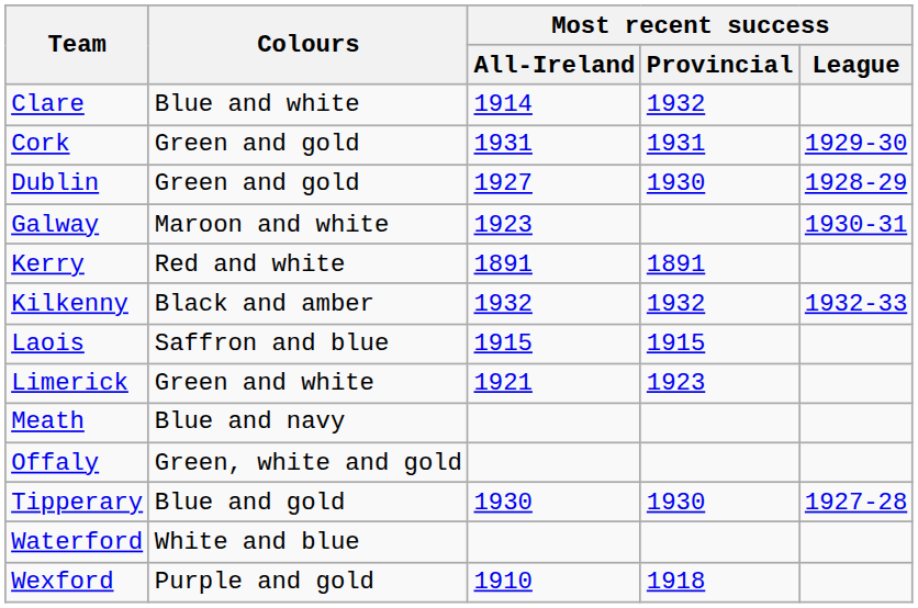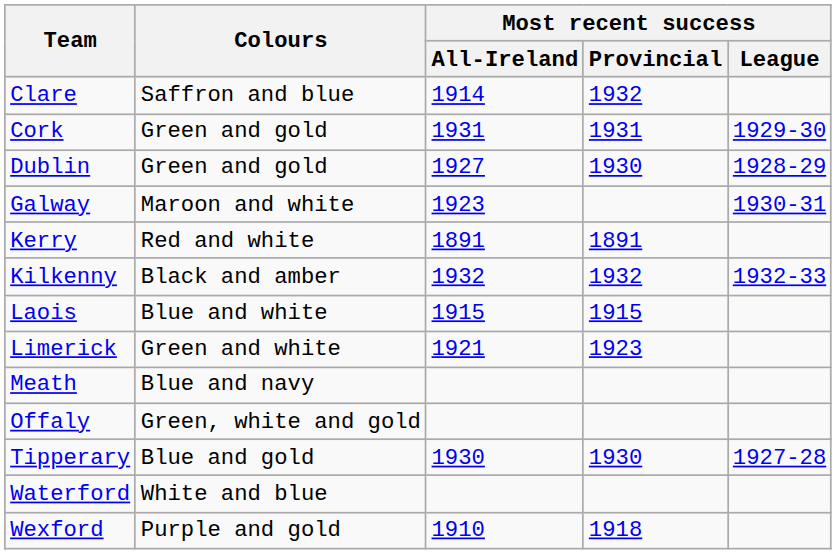Clare | Colours: Blue and white -> Saffron and blue
Laois | Colours: Saffron and blue -> Blue and white
